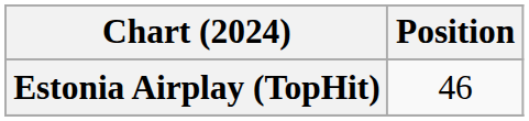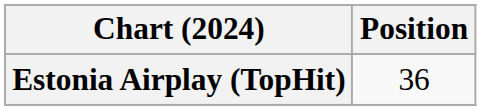Estonia Airplay (TopHit) | Position: 46 -> 36
